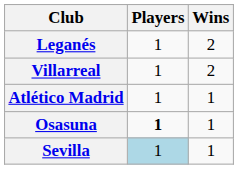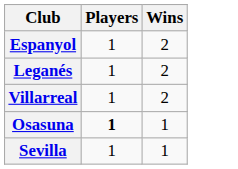+ row: Espanyol | 1 | 2
- row: Atlético Madrid | 1 | 1
Sevilla | Players: lightblue background -> no background
